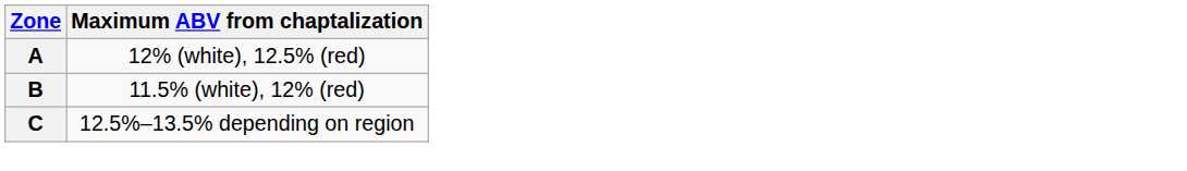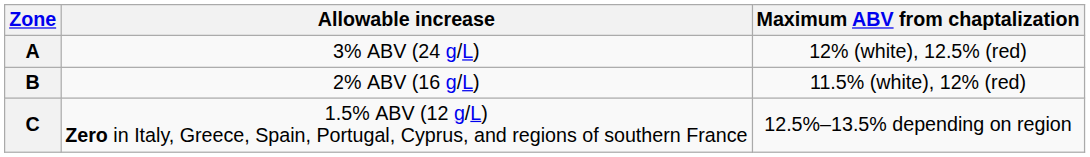+ column: Allowable increase | 3% ABV (24 g/L) | 2% ABV (16 g/L) | 1.5% ABV (12 g/L) Zero in Italy, Greece, Spain, Portugal, Cyprus, and regions of southern France
